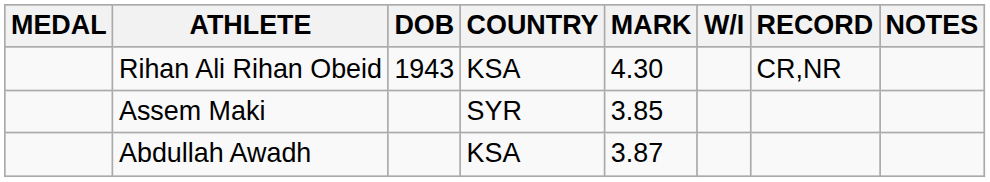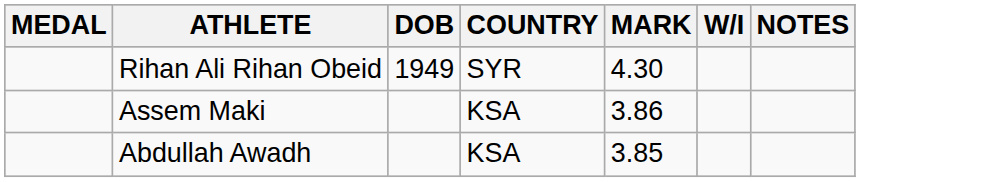- column: RECORD | CR,NR
Rihan Ali Rihan Obeid | DOB: 1943 -> 1949
Rihan Ali Rihan Obeid | COUNTRY: KSA -> SYR
Assem Maki | COUNTRY: SYR -> KSA
Assem Maki | MARK: 3.85 -> 3.86
Abdullah Awadh | MARK: 3.87 -> 3.85
